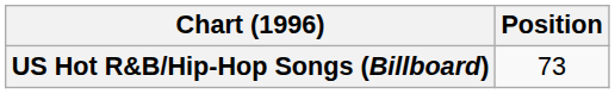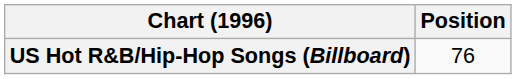US Hot R&B/Hip-Hop Songs (Billboard) | Position: 73 -> 76
